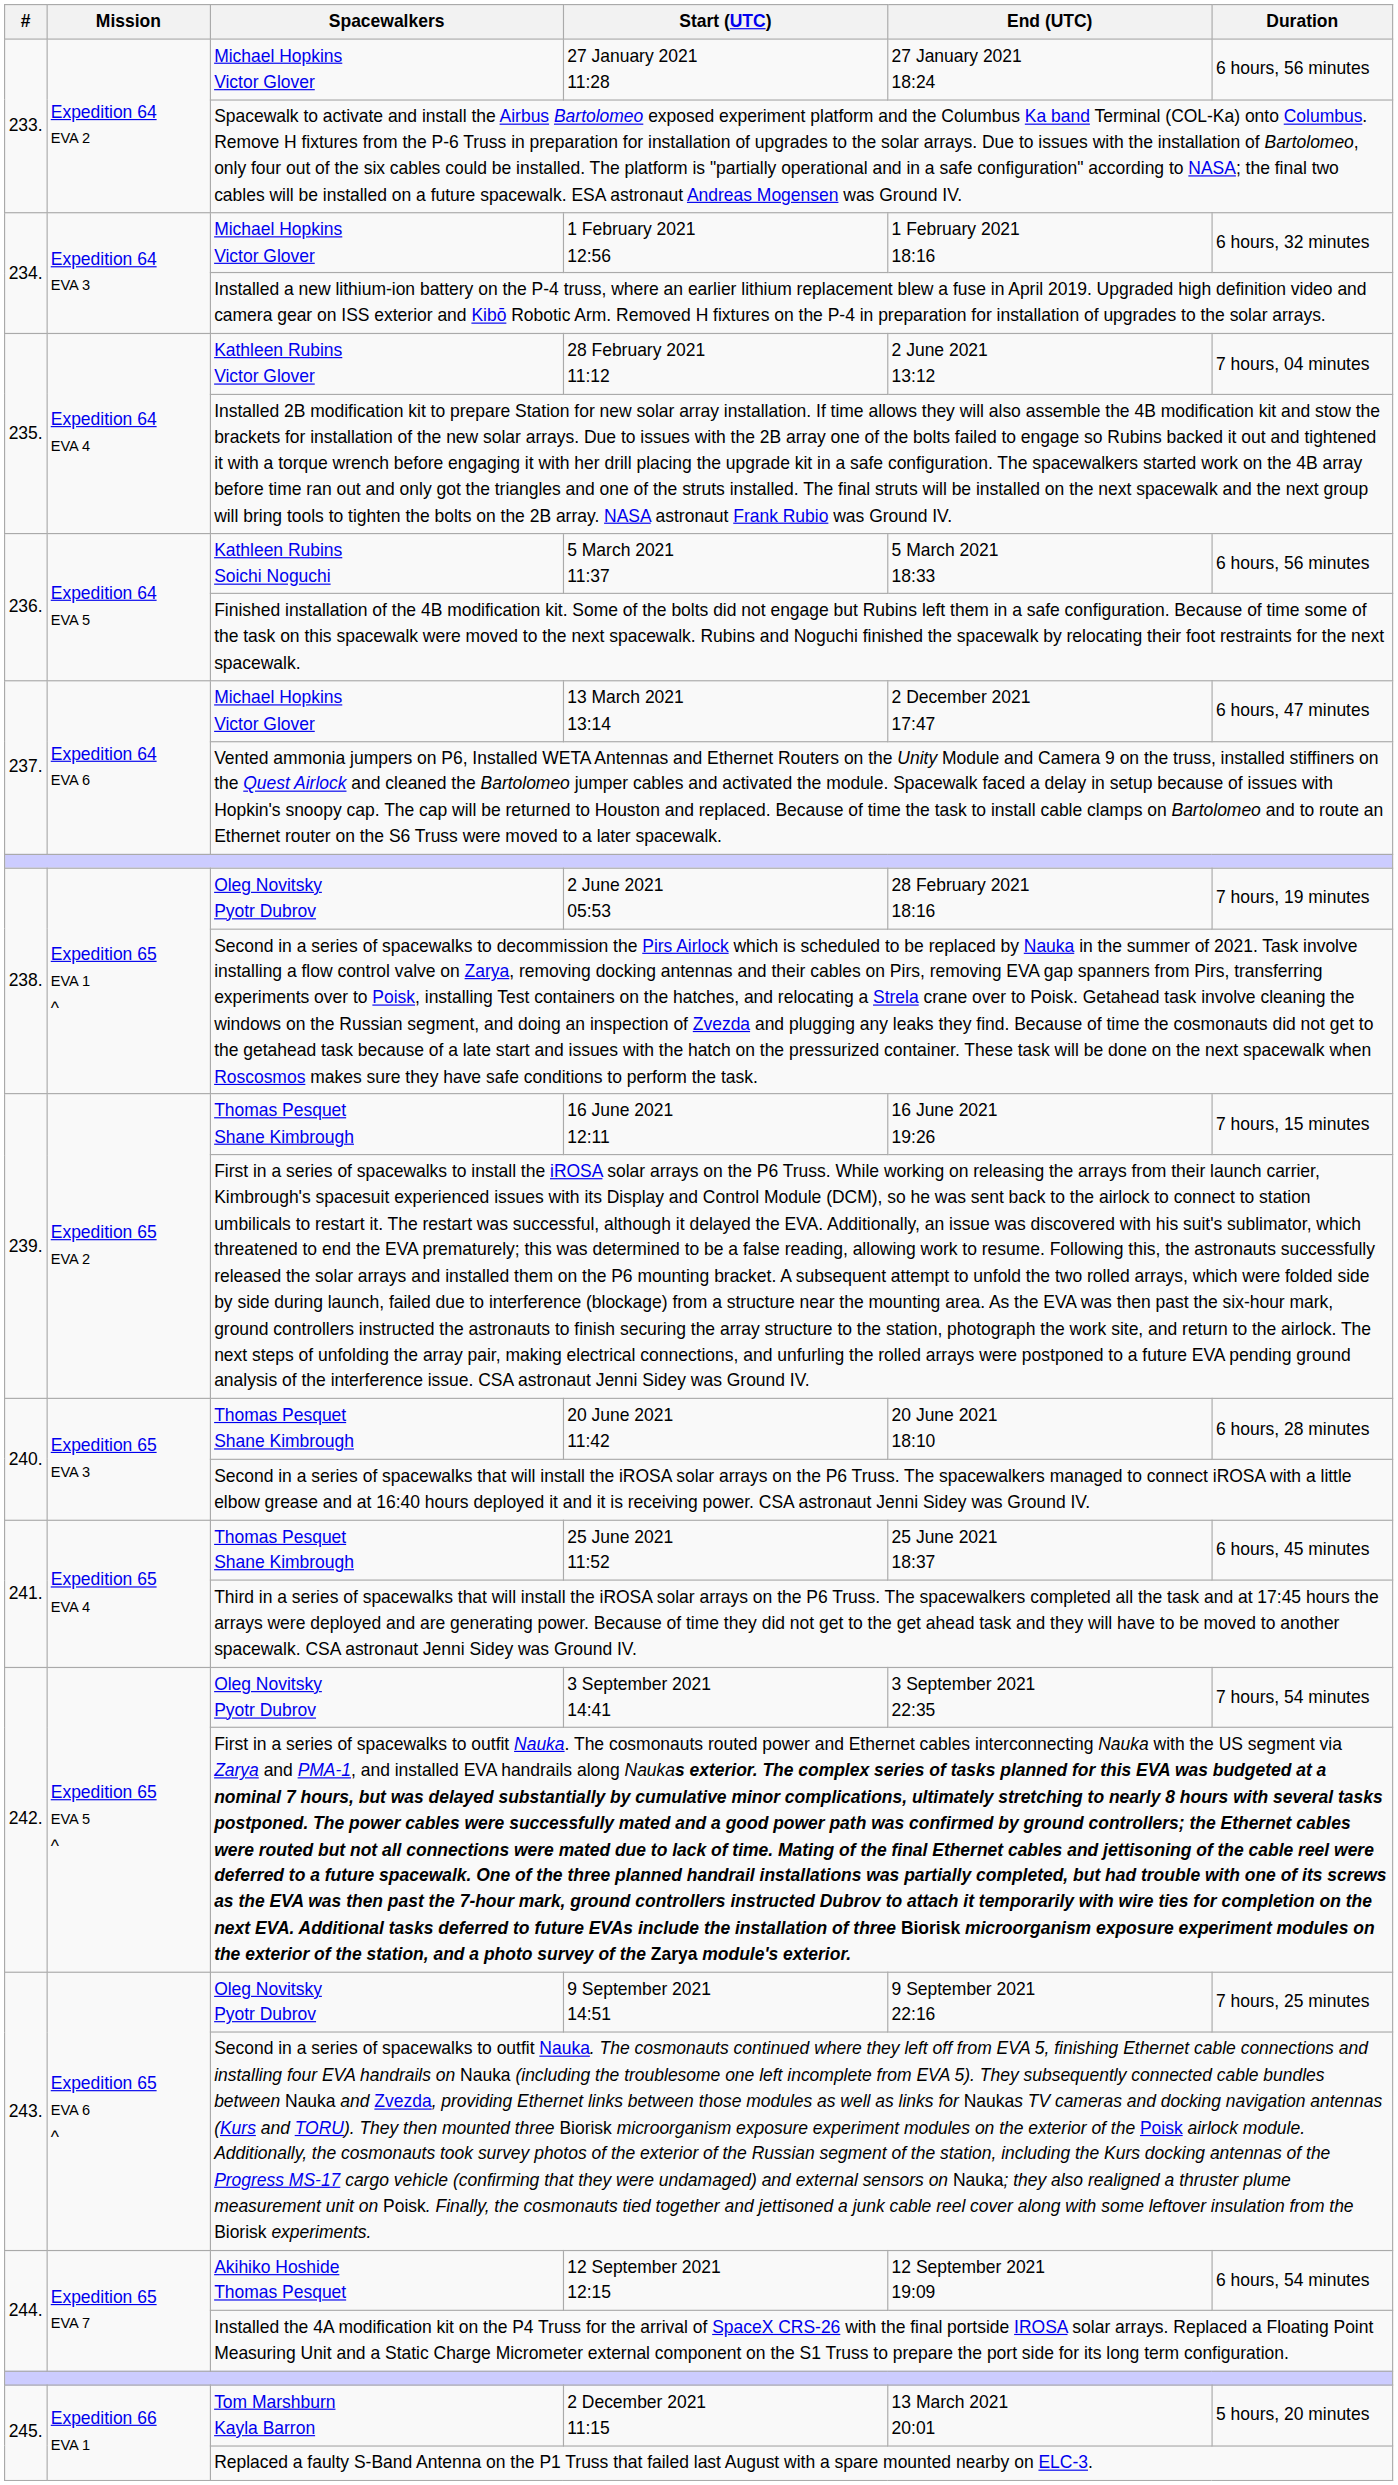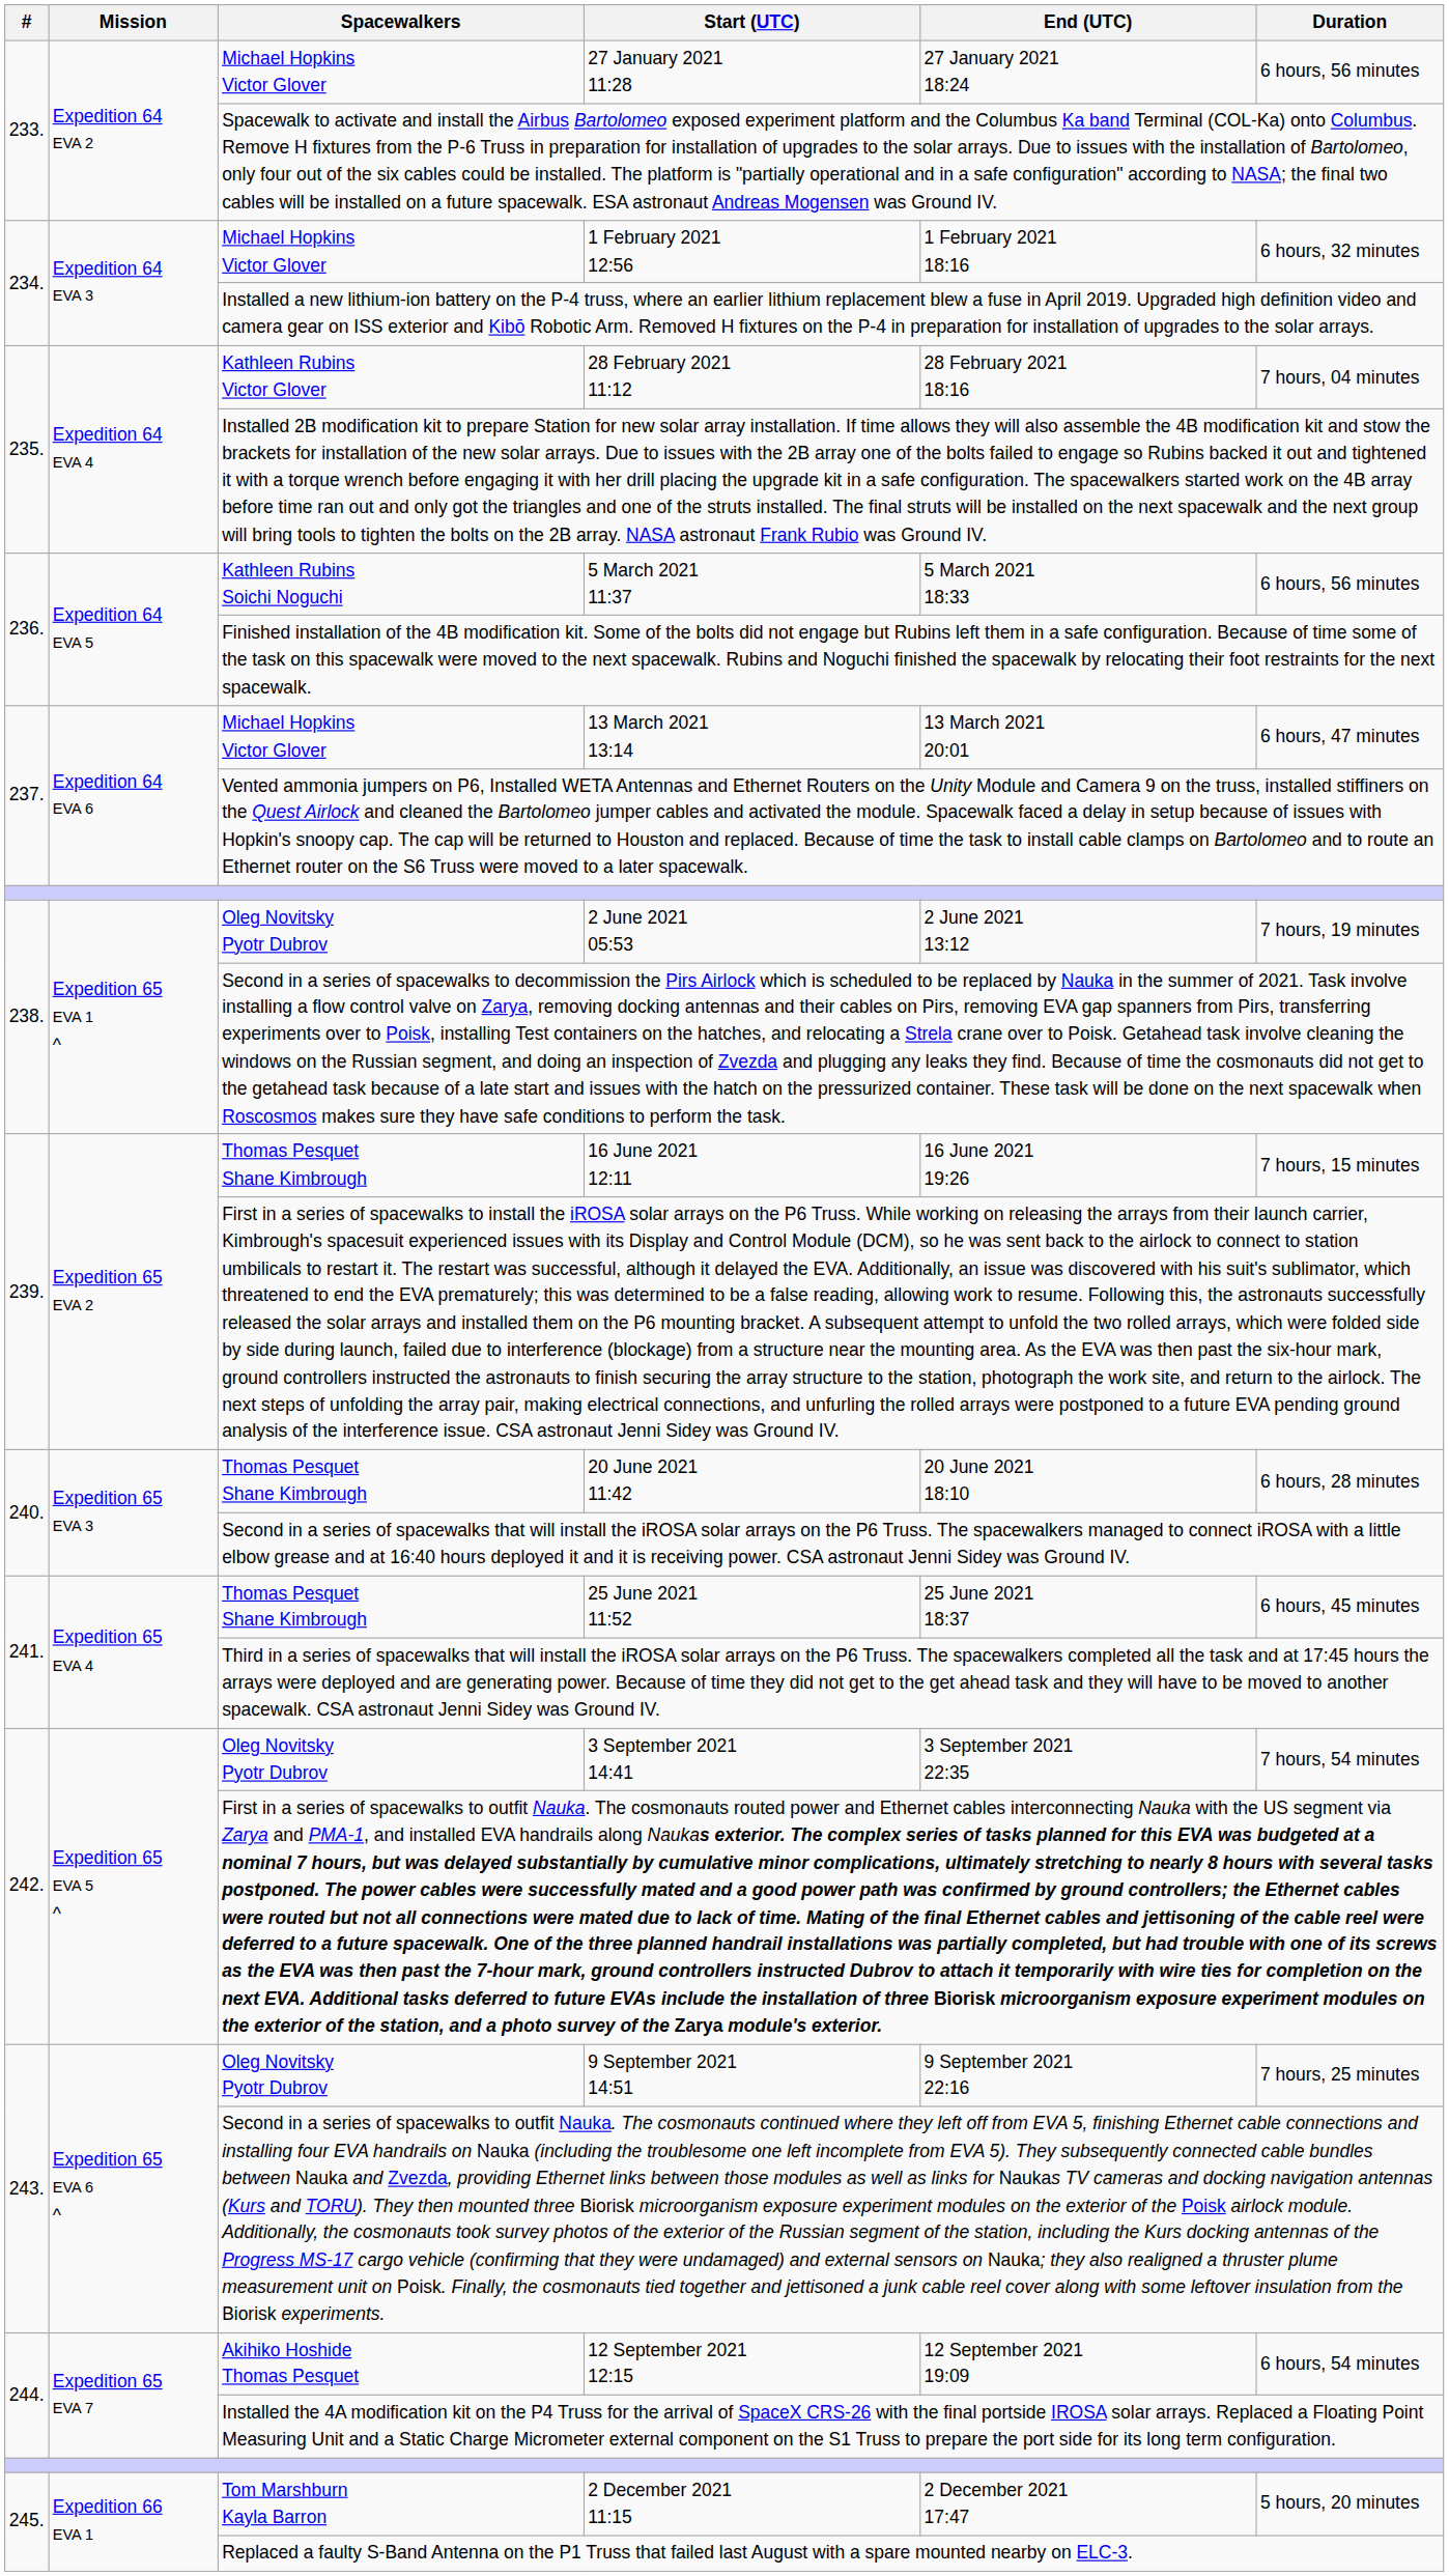28 February 2021 11:12 | End (UTC): 2 June 2021 13:12 -> 28 February 2021 18:16
13 March 2021 13:14 | End (UTC): 2 December 2021 17:47 -> 13 March 2021 20:01
2 June 2021 05:53 | End (UTC): 28 February 2021 18:16 -> 2 June 2021 13:12
2 December 2021 11:15 | End (UTC): 13 March 2021 20:01 -> 2 December 2021 17:47
